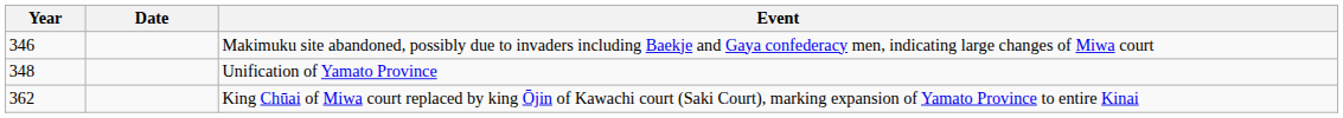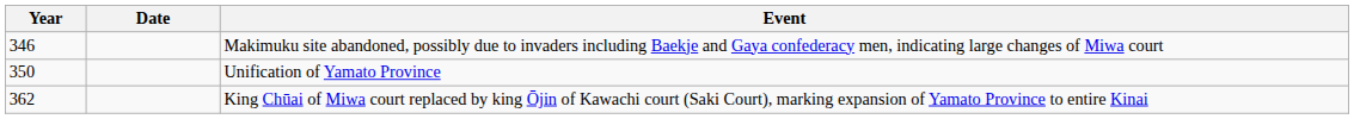Unification of Yamato Province | Year: 348 -> 350
